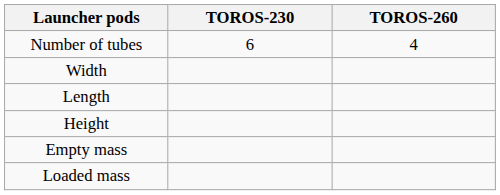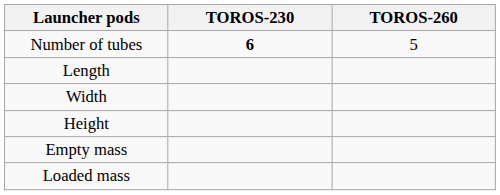Number of tubes | TOROS-230: normal -> bold
Number of tubes | TOROS-260: 4 -> 5
rows swapped: Length <-> Width
